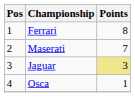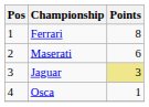Maserati | Points: 7 -> 6
